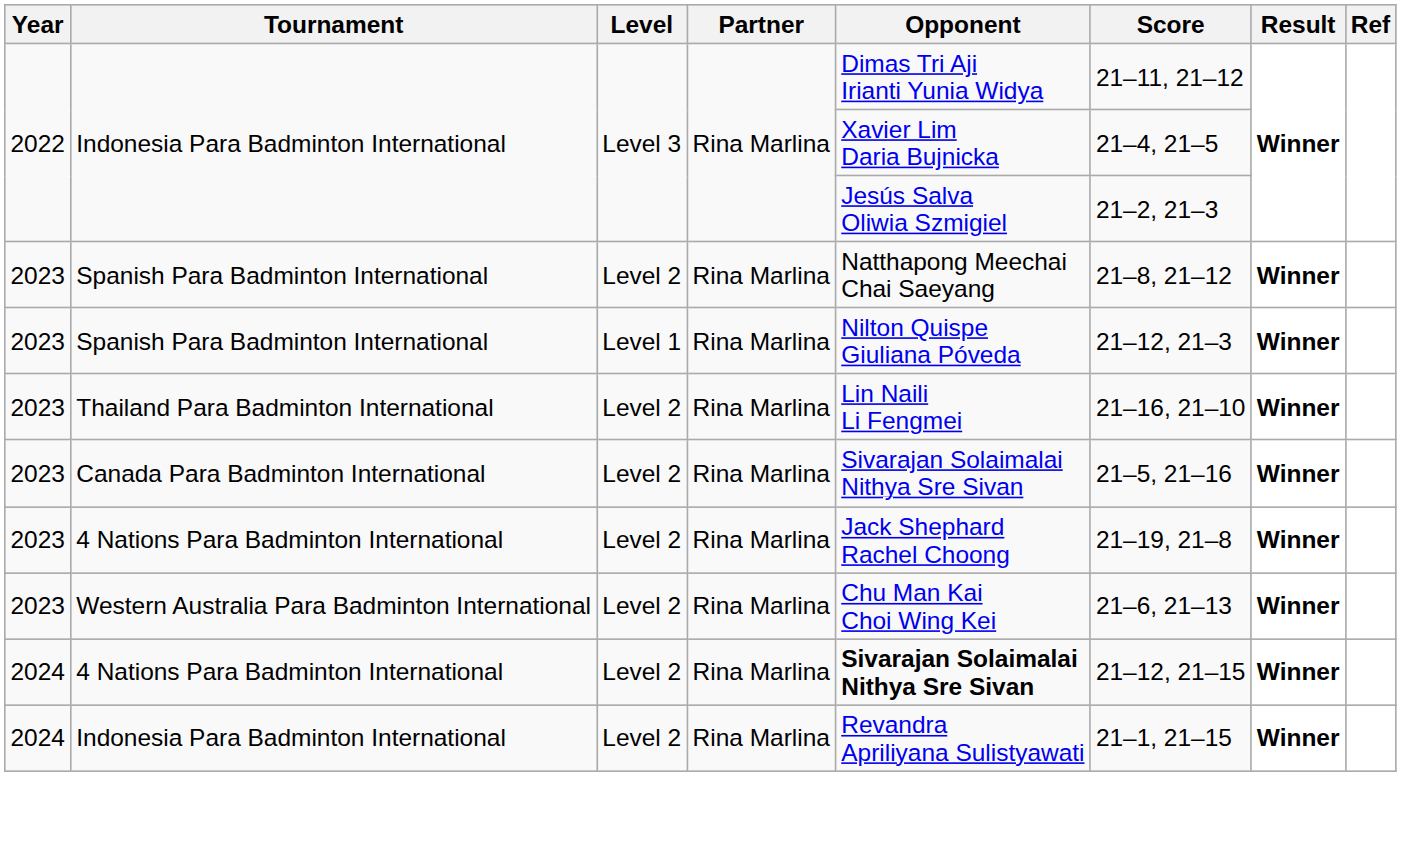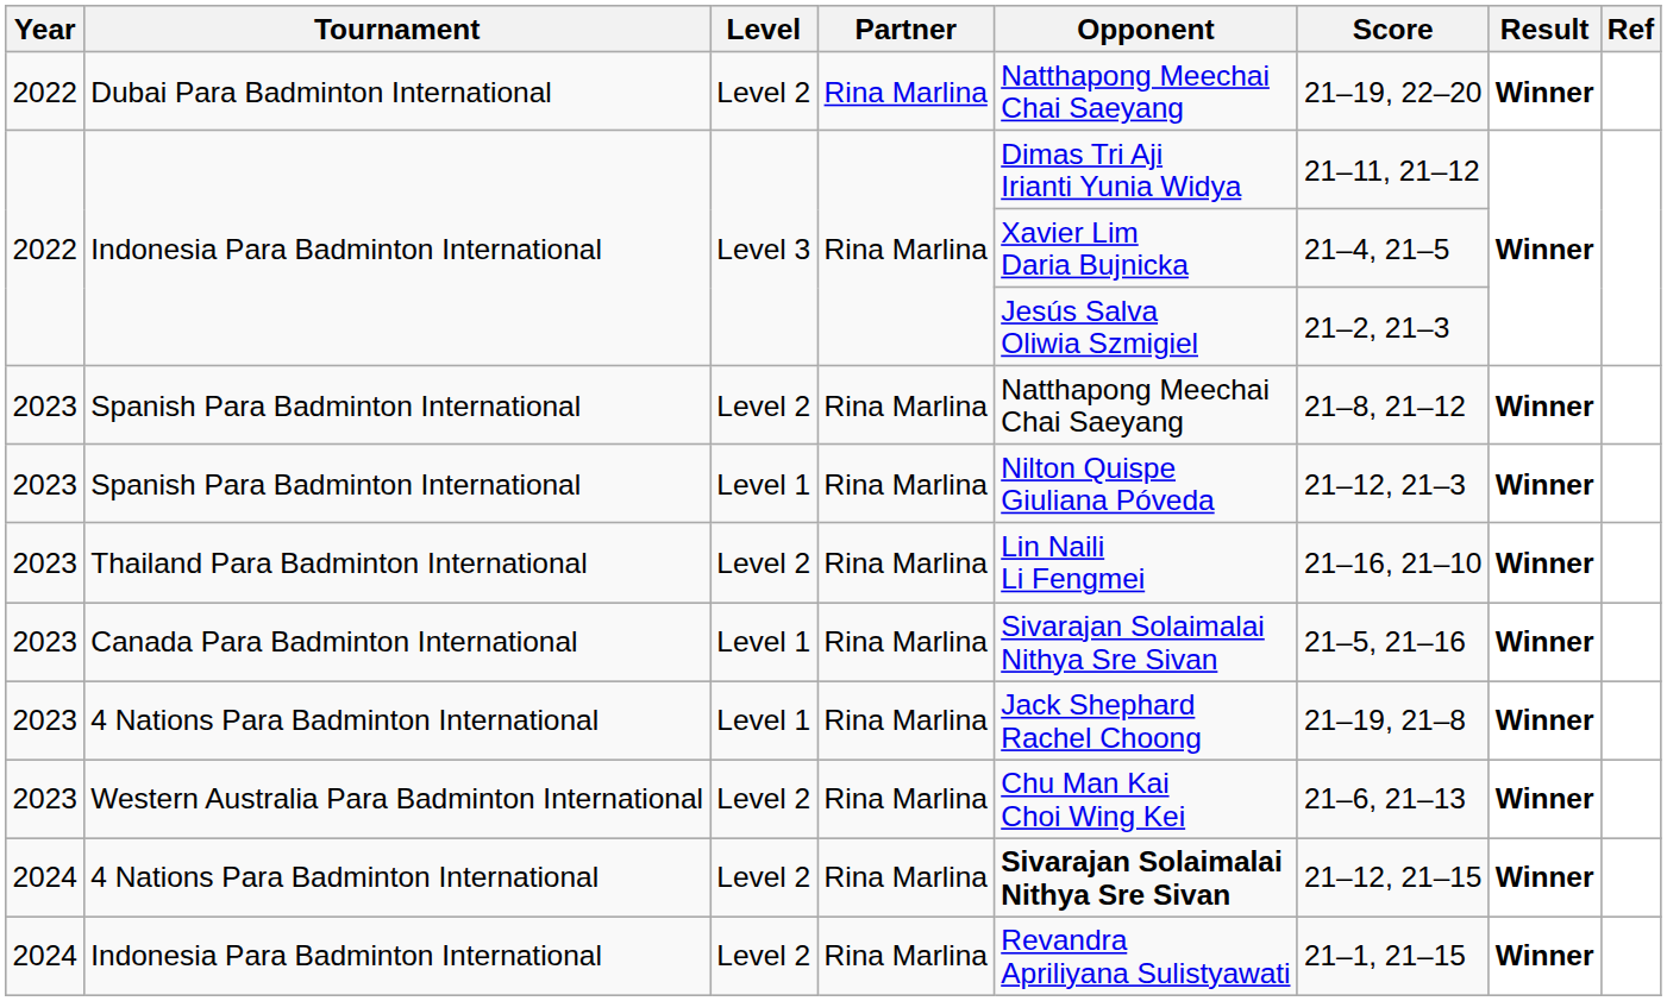+ row: 2022 | Dubai Para Badminton International | Level 2 | Rina Marlina | Natthapong Meechai Chai Saeyang | 21–19, 22–20 | Winner
Canada Para Badminton International | Level: Level 2 -> Level 1
2023 / 4 Nations Para Badminton International | Level: Level 2 -> Level 1
